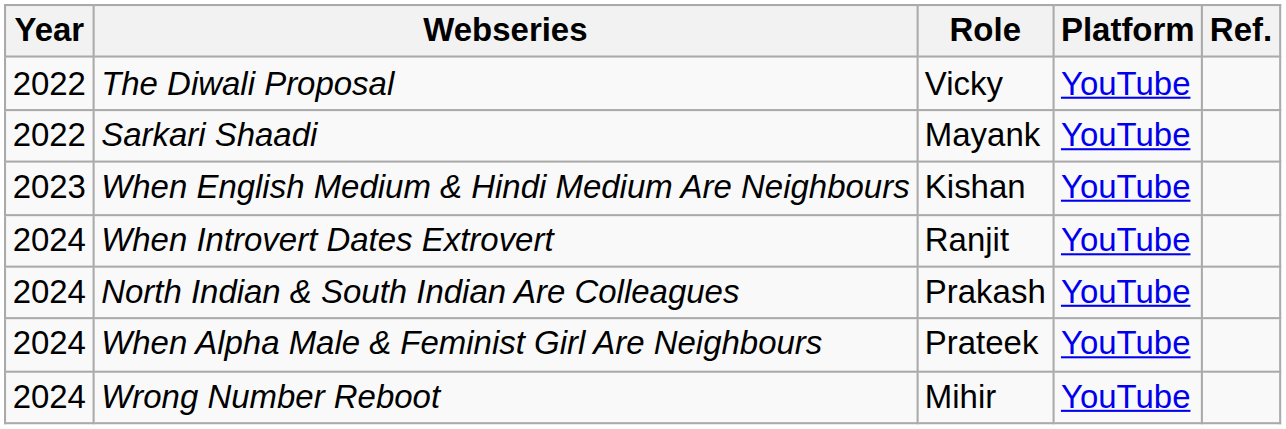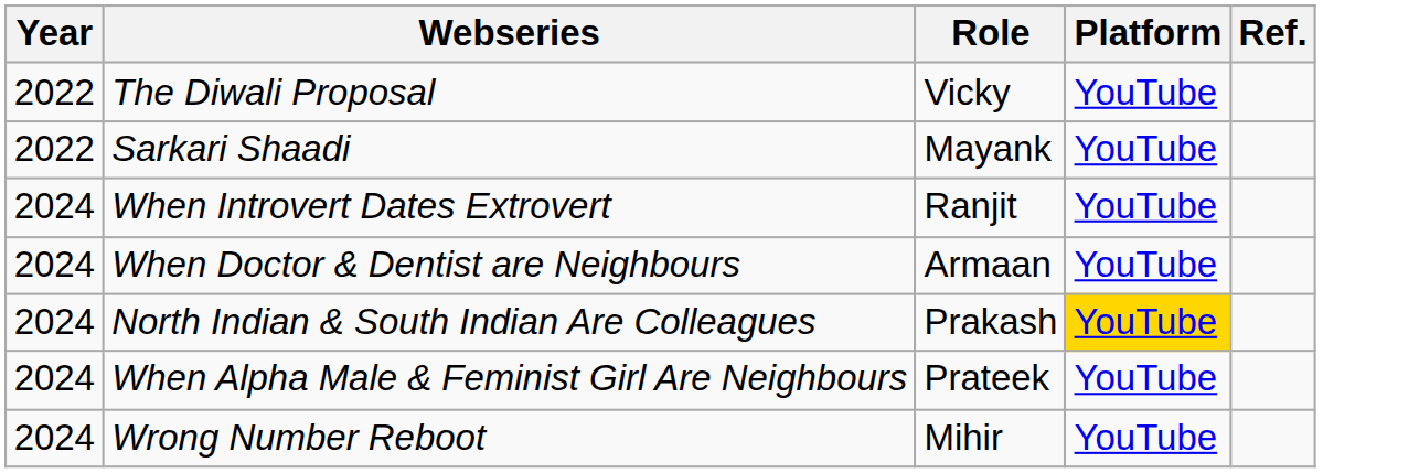- row: 2023 | When English Medium & Hindi Medium Are Neighbours | Kishan | YouTube
+ row: 2024 | When Doctor & Dentist are Neighbours | Armaan | YouTube
North Indian & South Indian Are Colleagues | Platform: no background -> gold background
